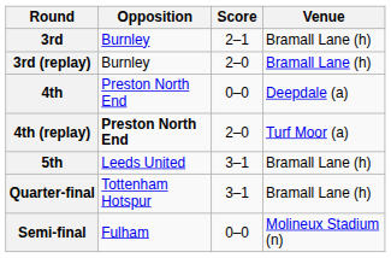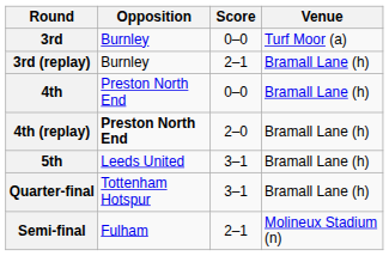3rd | Score: 2–1 -> 0–0
3rd | Venue: Bramall Lane (h) -> Turf Moor (a)
3rd (replay) | Score: 2–0 -> 2–1
4th | Venue: Deepdale (a) -> Bramall Lane (h)
4th (replay) | Venue: Turf Moor (a) -> Bramall Lane (h)
Semi-final | Score: 0–0 -> 2–1
